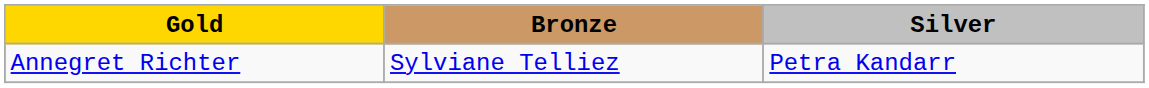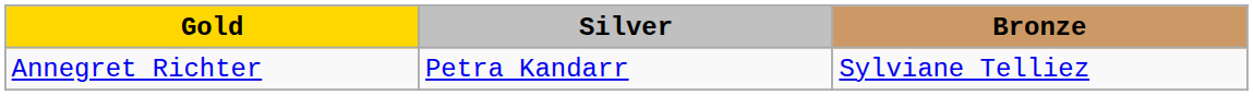columns swapped: Silver <-> Bronze
